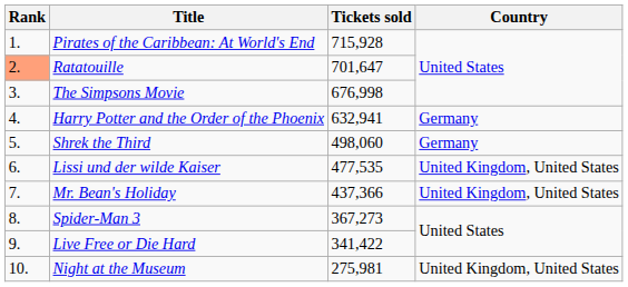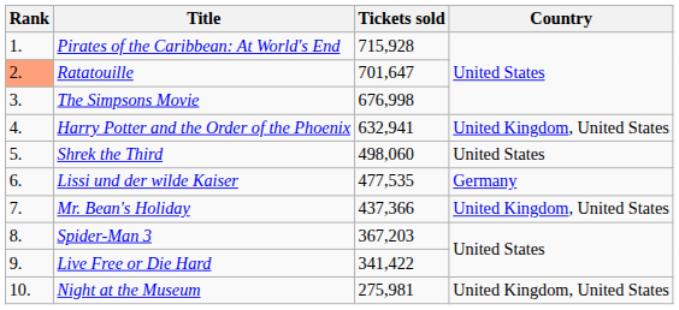Harry Potter and the Order of the Phoenix | Country: Germany -> United Kingdom, United States
Shrek the Third | Country: Germany -> United States
Lissi und der wilde Kaiser | Country: United Kingdom, United States -> Germany
Spider-Man 3 | Tickets sold: 367,273 -> 367,203
